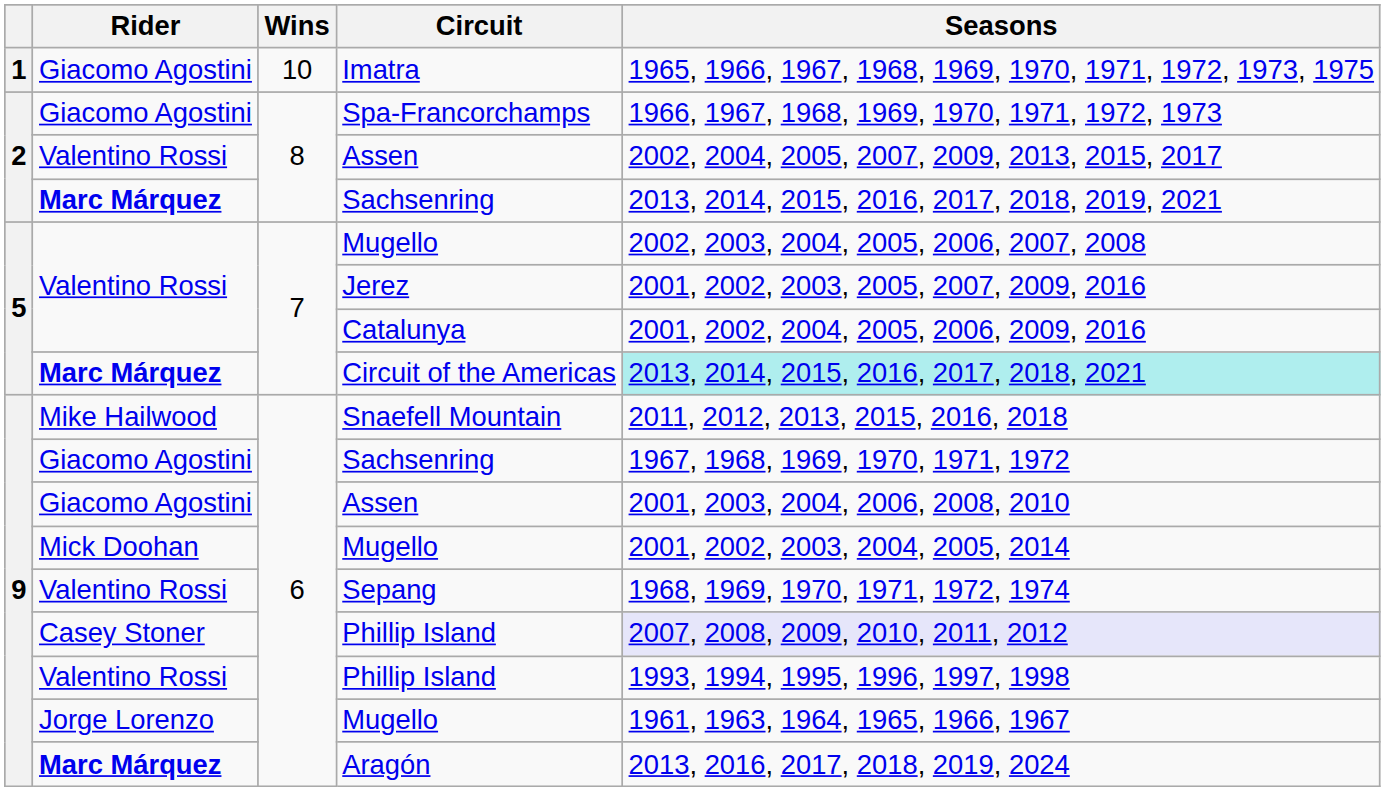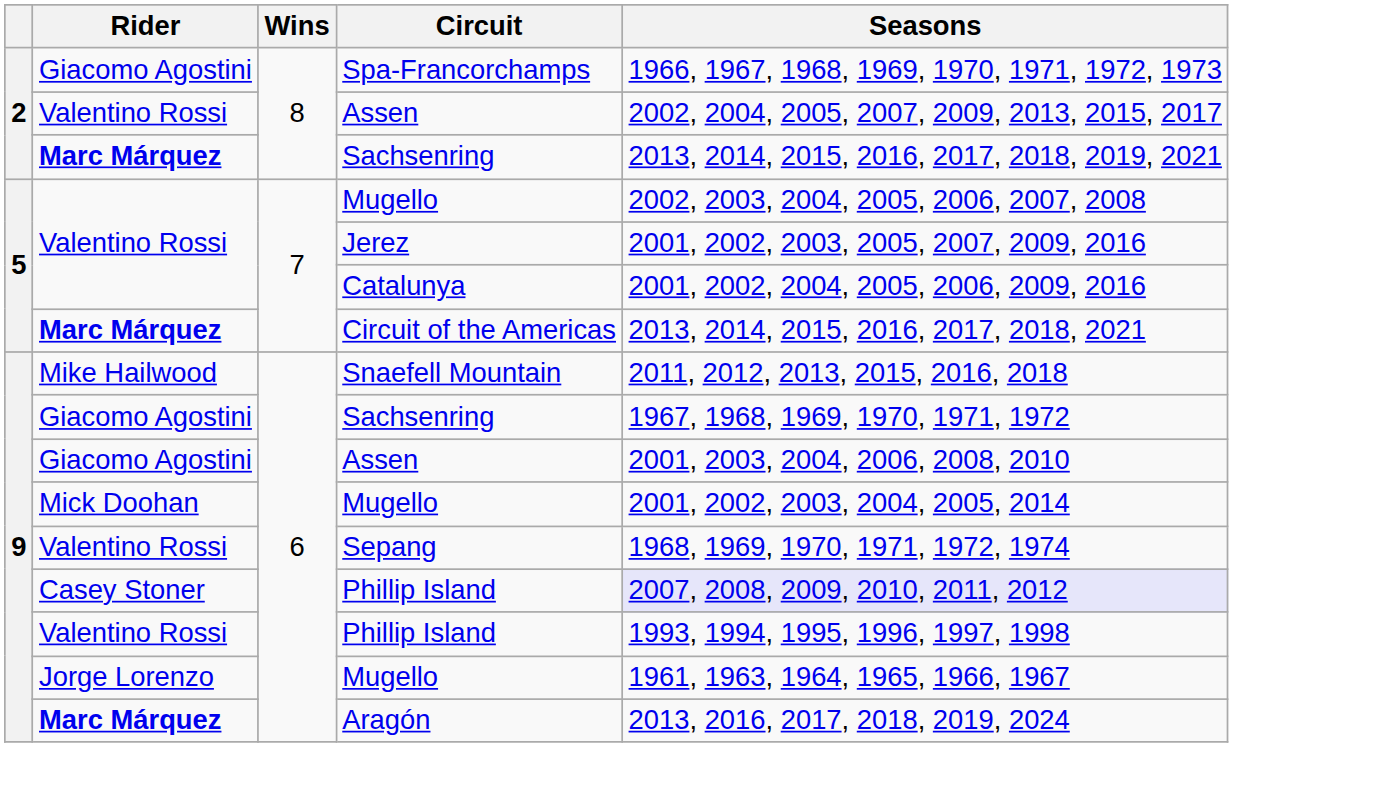- row: 1 | Giacomo Agostini | 10 | Imatra | 1965, 1966, 1967, 1968, 1969, 1970, 1971, 1972, 1973, 1975
Circuit of the Americas | Seasons: paleturquoise background -> no background
